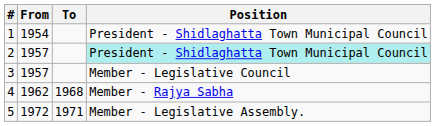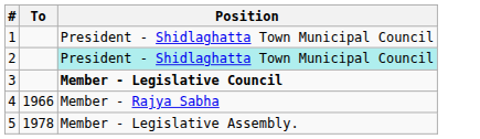- column: From | 1954 | 1957 | 1957 | 1962 | 1972
3 | Position: normal -> bold
4 | To: 1968 -> 1966
5 | To: 1971 -> 1978
